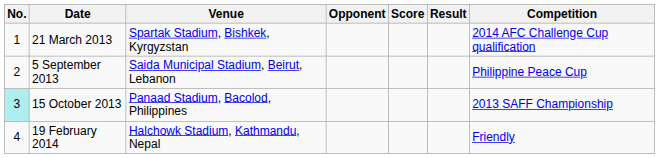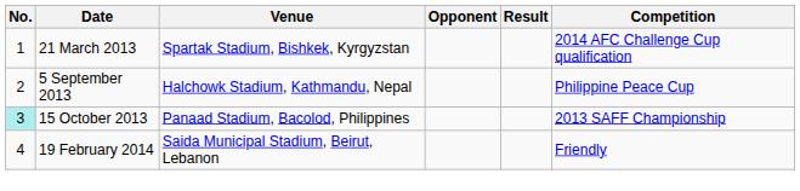- column: Score
5 September 2013 | Venue: Saida Municipal Stadium, Beirut, Lebanon -> Halchowk Stadium, Kathmandu, Nepal
19 February 2014 | Venue: Halchowk Stadium, Kathmandu, Nepal -> Saida Municipal Stadium, Beirut, Lebanon
